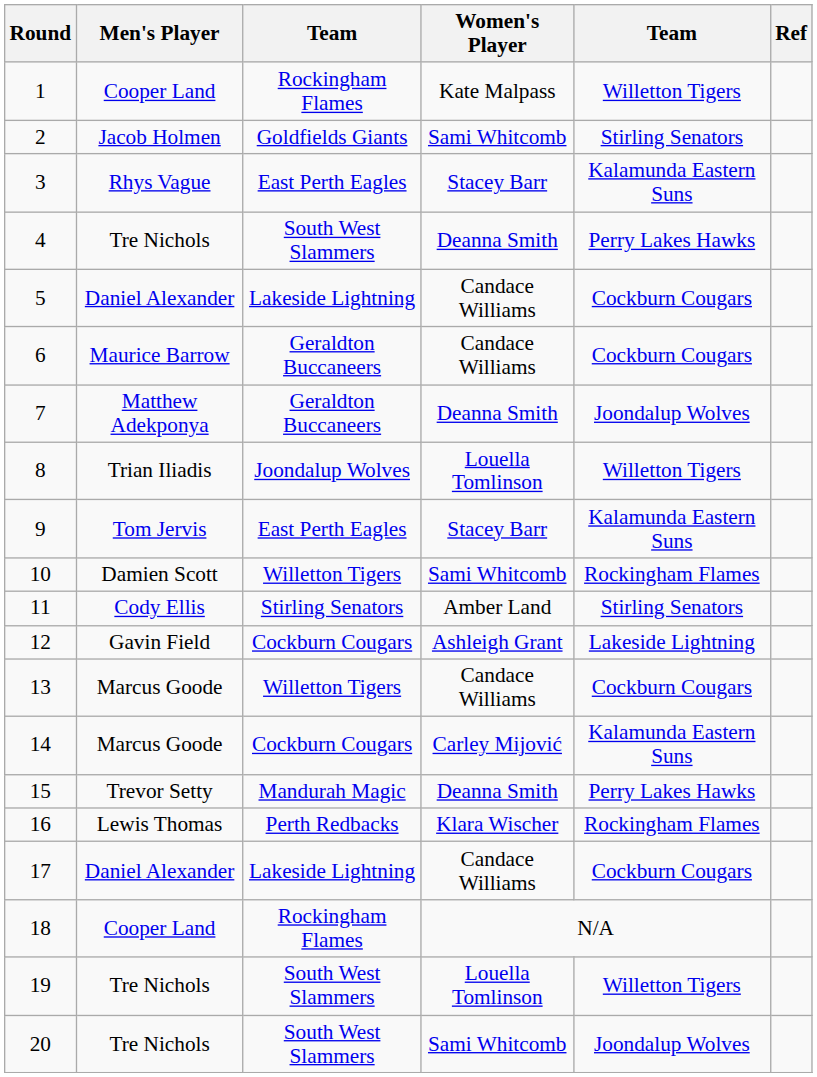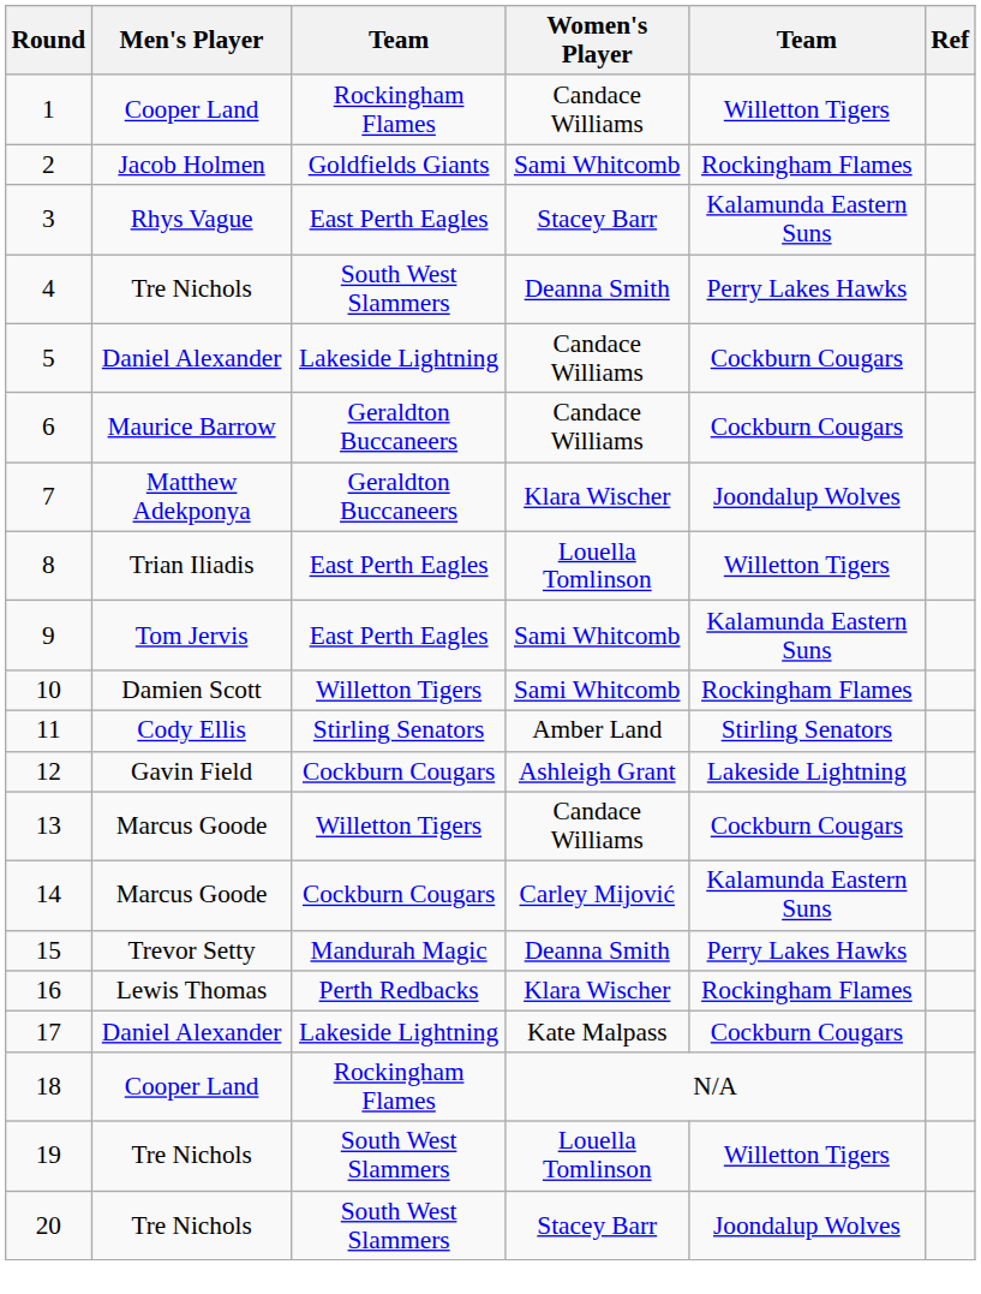1 | Women's Player: Kate Malpass -> Candace Williams
2 | column 5: Stirling Senators -> Rockingham Flames
7 | Women's Player: Deanna Smith -> Klara Wischer
8 | column 3: Joondalup Wolves -> East Perth Eagles
9 | Women's Player: Stacey Barr -> Sami Whitcomb
17 | Women's Player: Candace Williams -> Kate Malpass
20 | Women's Player: Sami Whitcomb -> Stacey Barr
